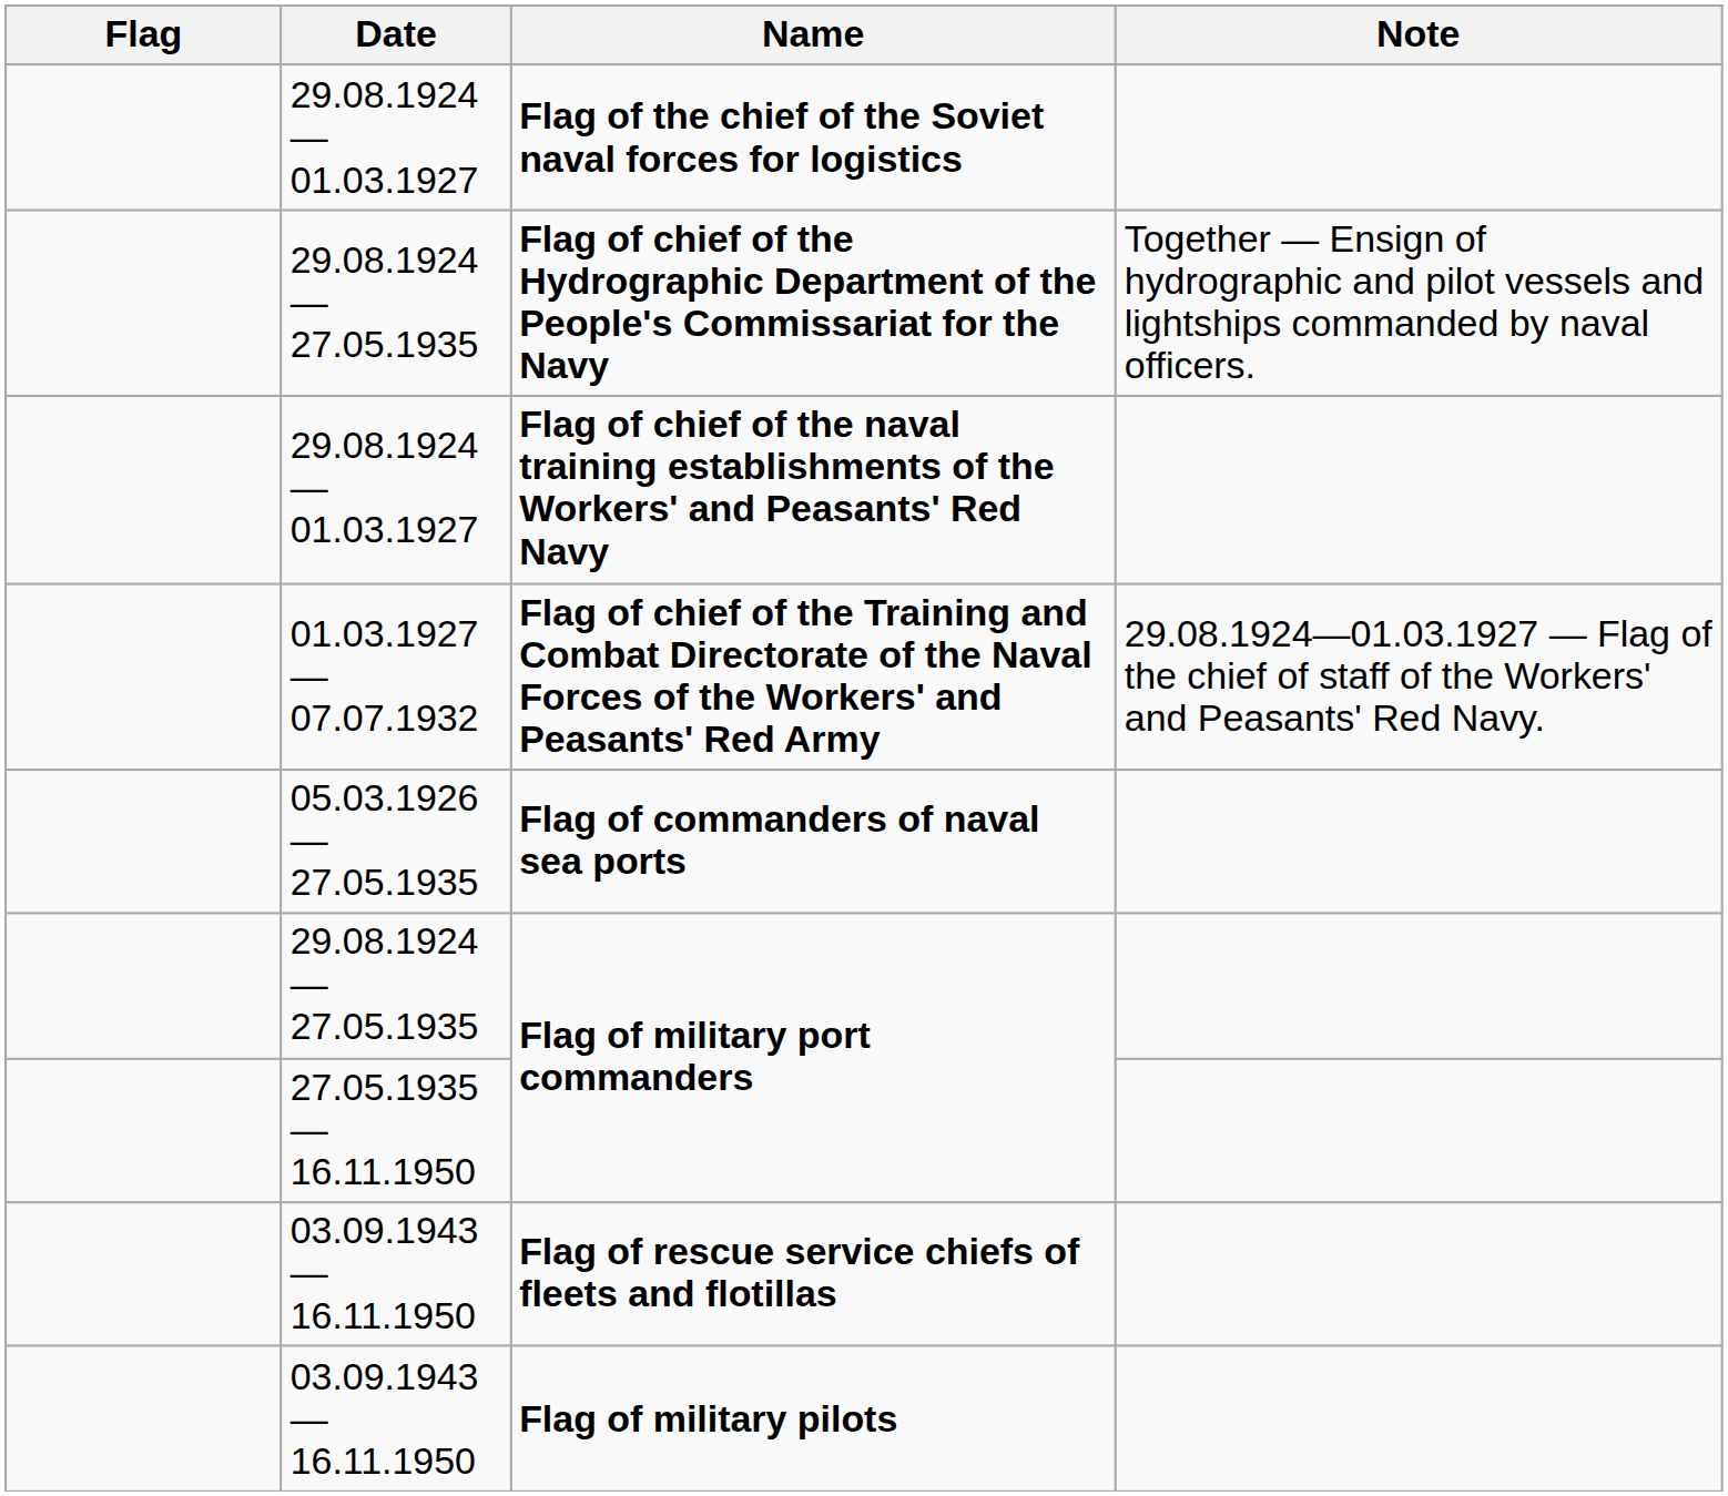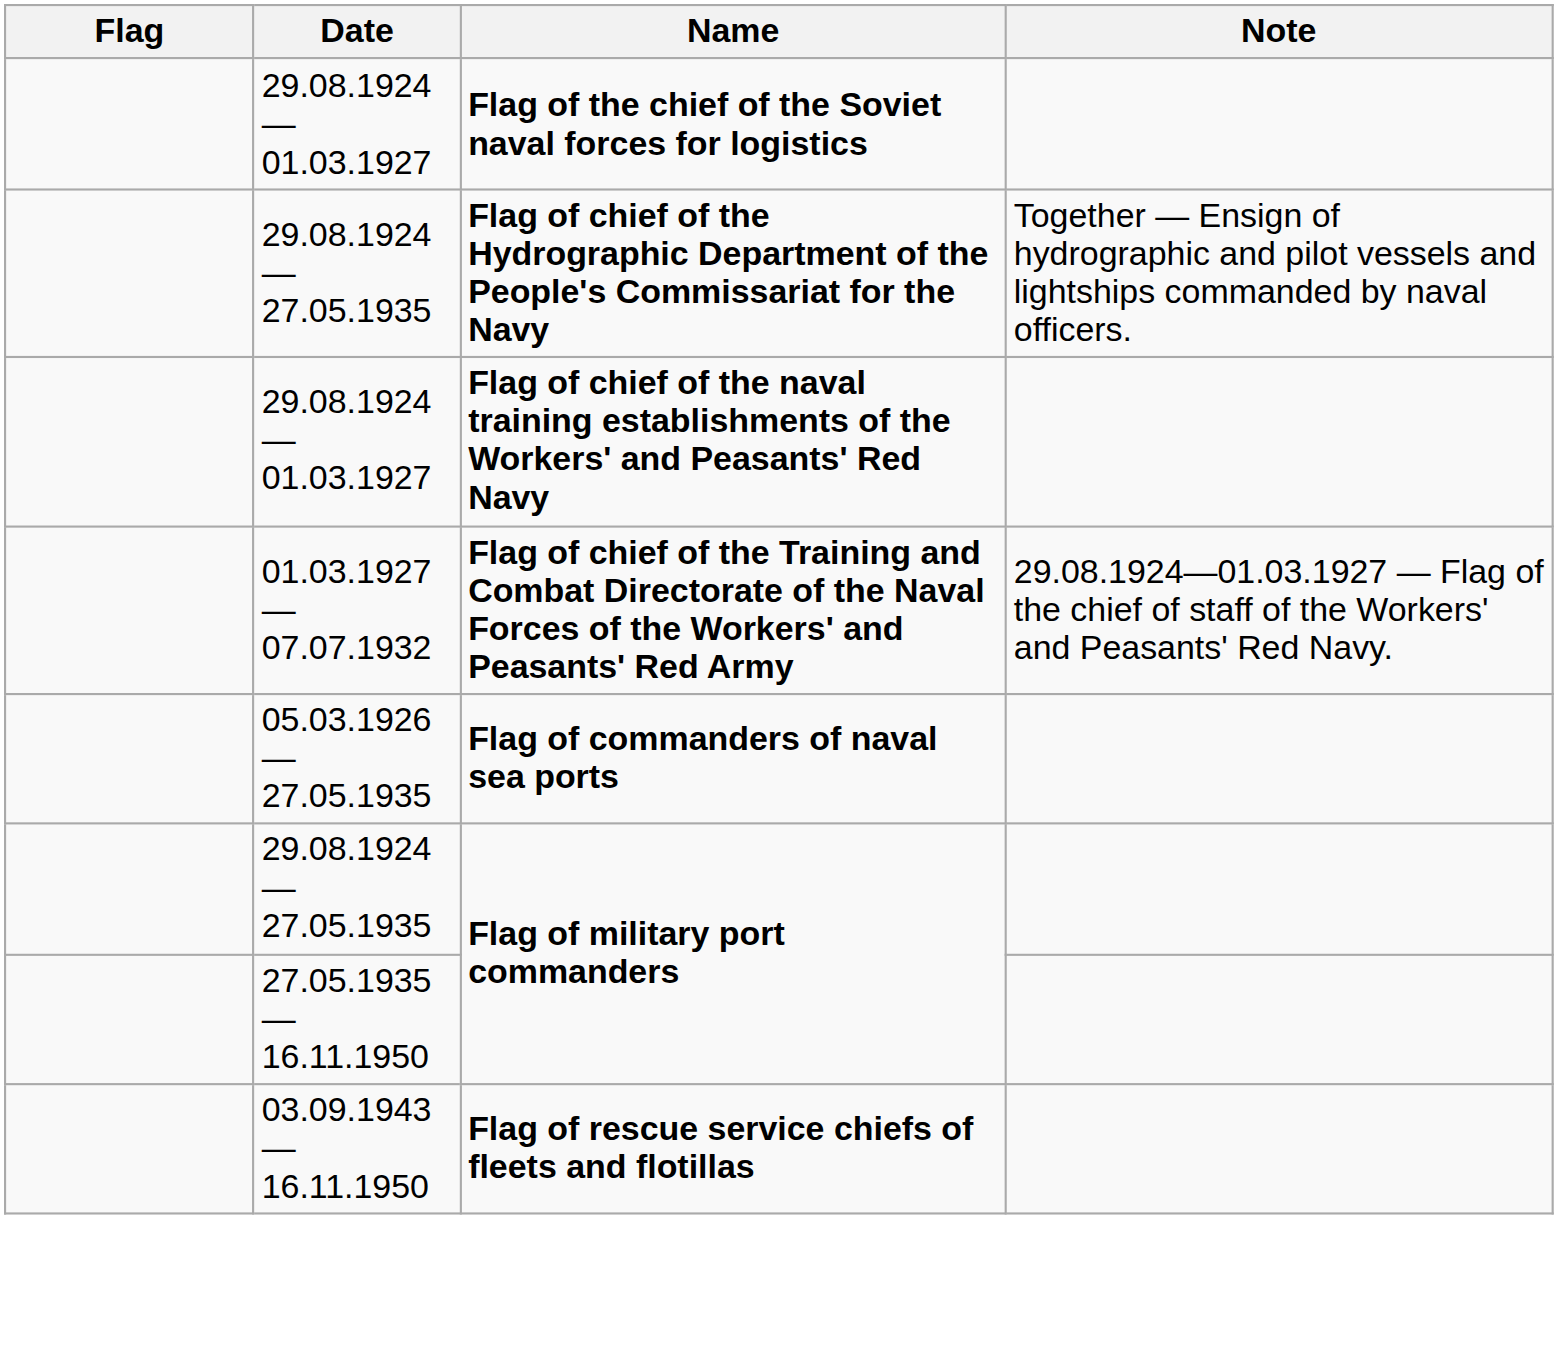- row: 03.09.1943 — 16.11.1950 | Flag of military pilots
